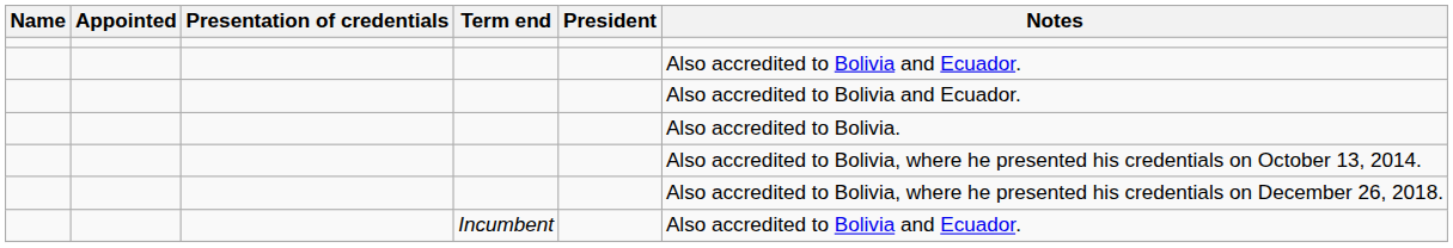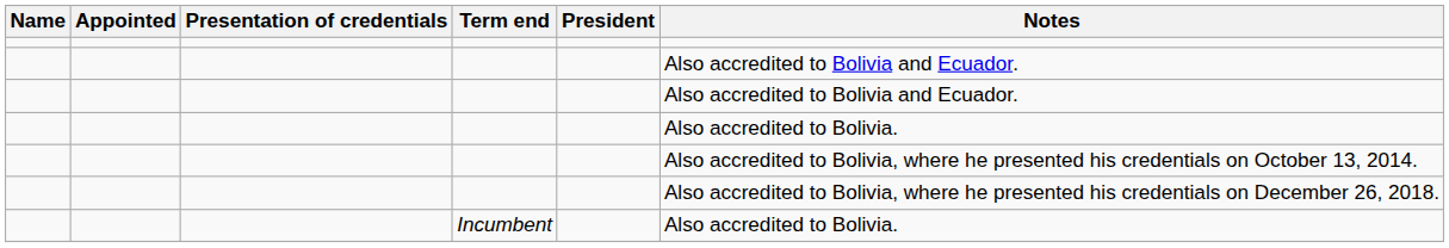Incumbent | Notes: Also accredited to Bolivia and Ecuador. -> Also accredited to Bolivia.
